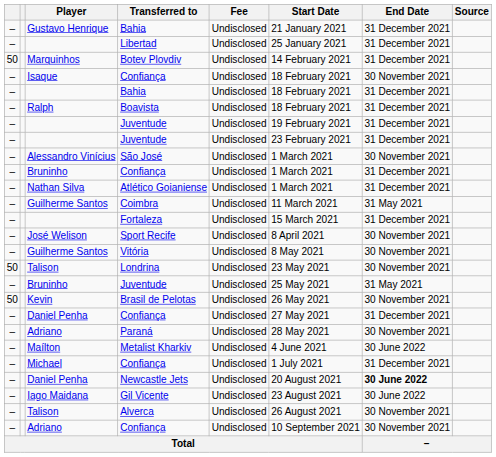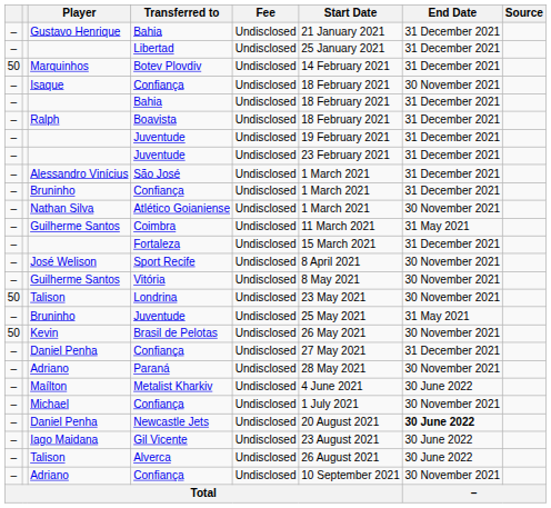São José | End Date: 30 November 2021 -> 31 December 2021
Atlético Goianiense | End Date: 31 December 2021 -> 30 November 2021
Michael / Confiança | End Date: 31 December 2021 -> 30 November 2021
Alverca | End Date: 30 November 2021 -> 30 June 2022
